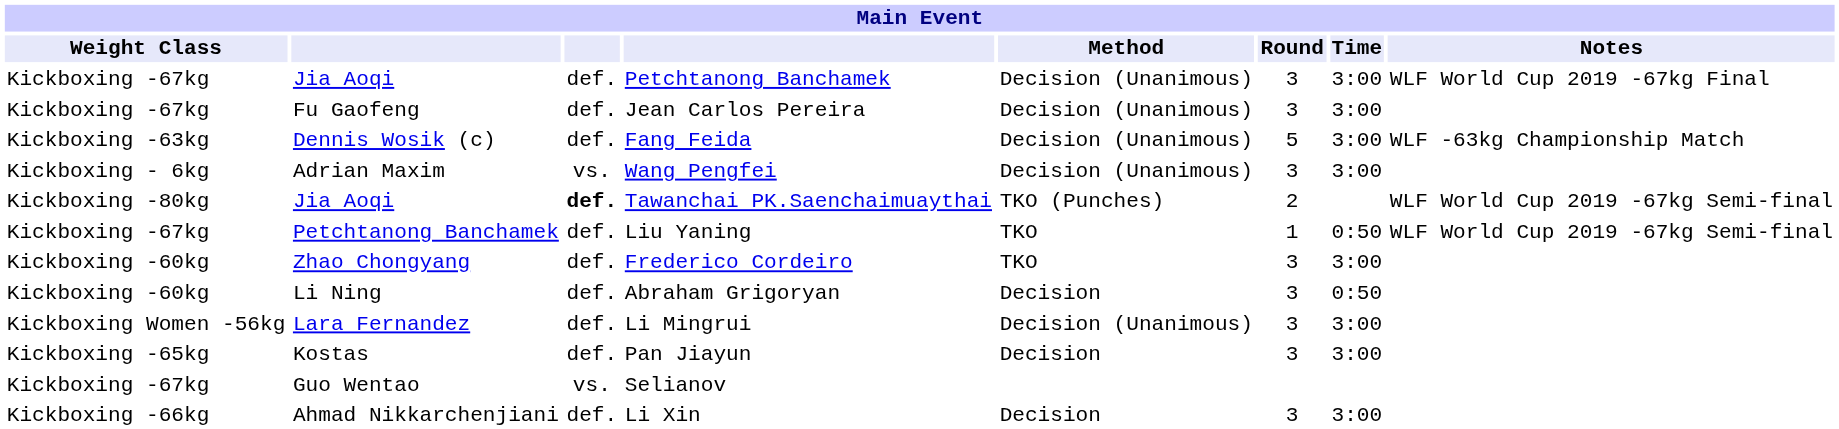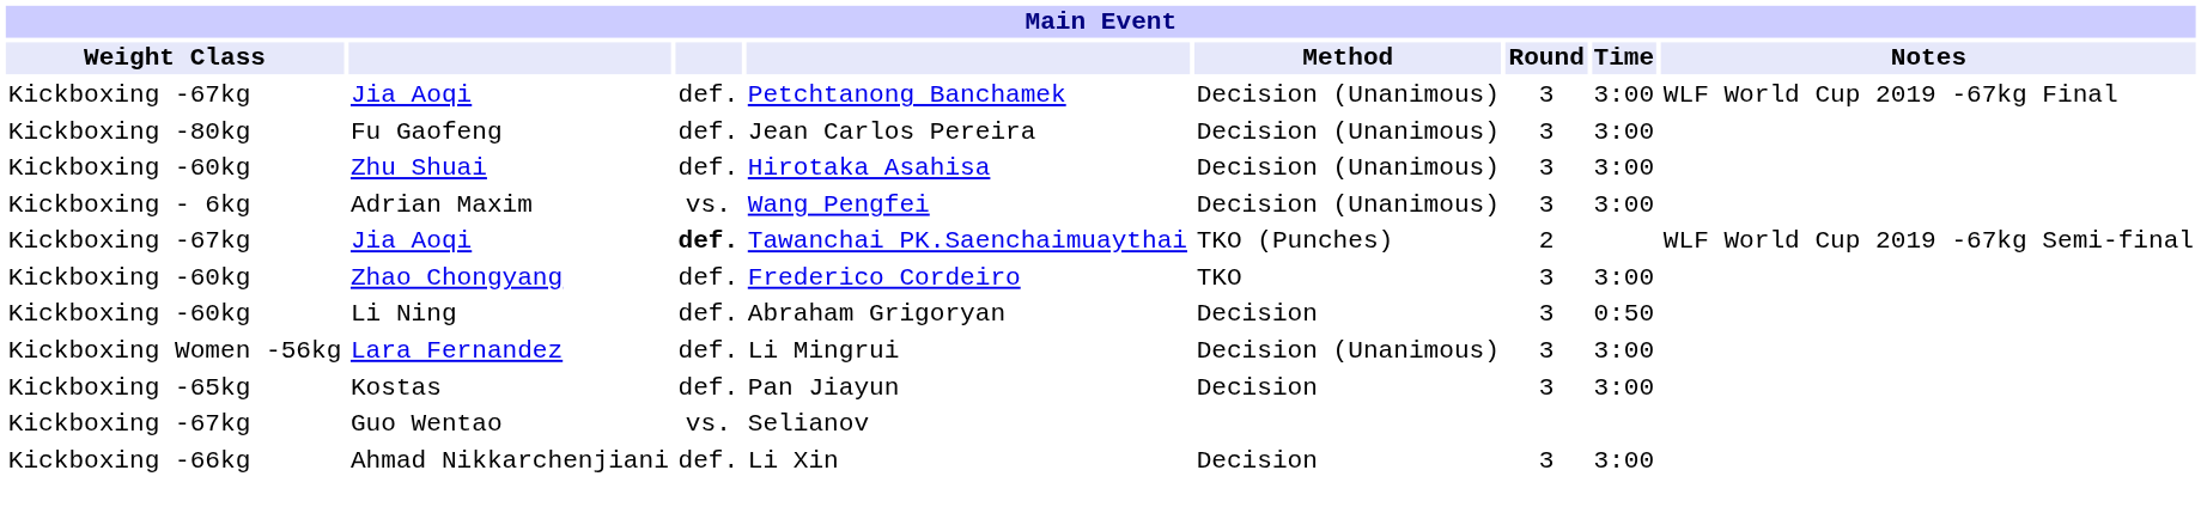Jean Carlos Pereira | Weight Class: Kickboxing -67kg -> Kickboxing -80kg
+ row: Kickboxing -60kg | Zhu Shuai | def. | Hirotaka Asahisa | Decision (Unanimous) | 3 | 3:00
- row: Kickboxing -63kg | Dennis Wosik (c) | def. | Fang Feida | Decision (Unanimous) | 5 | 3:00 | WLF -63kg Championship Match
Tawanchai PK.Saenchaimuaythai | Weight Class: Kickboxing -80kg -> Kickboxing -67kg
- row: Kickboxing -67kg | Petchtanong Banchamek | def. | Liu Yaning | TKO | 1 | 0:50 | WLF World Cup 2019 -67kg Semi-final
